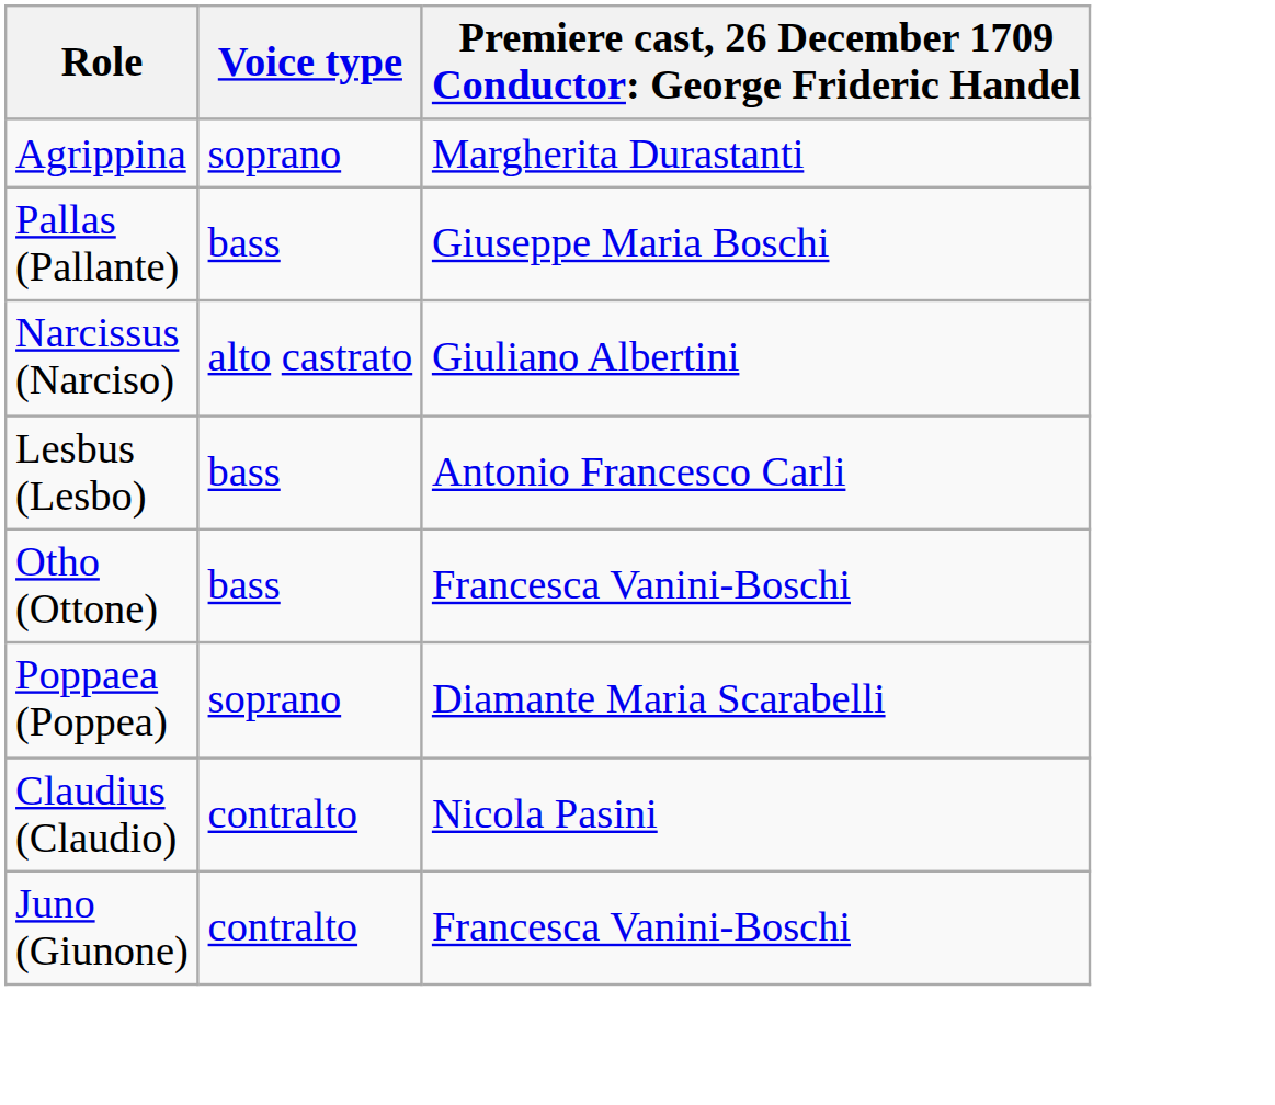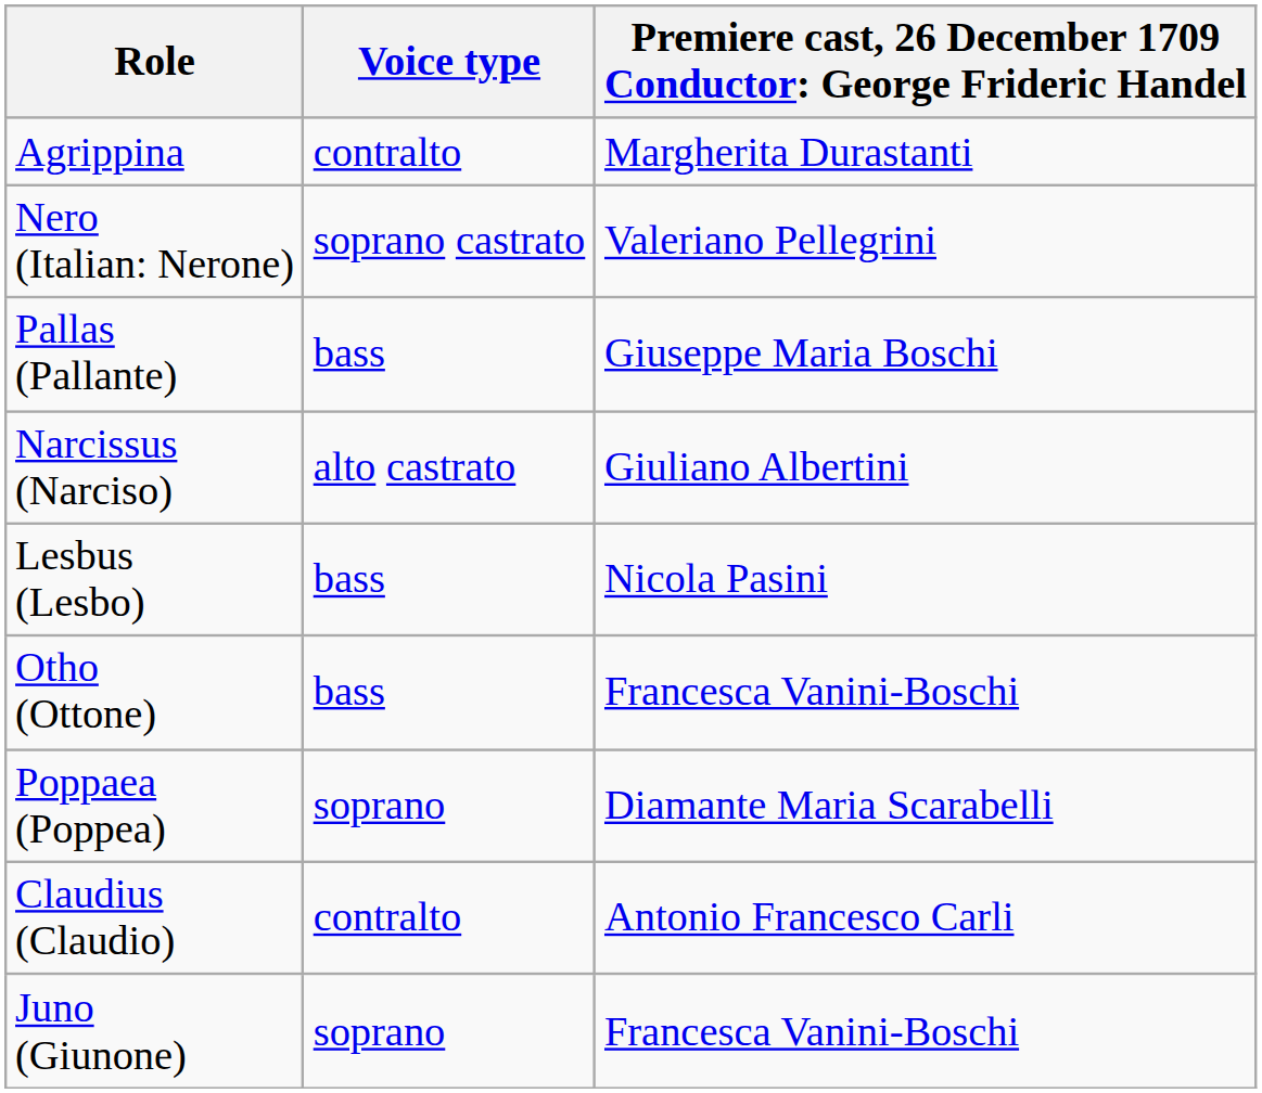Agrippina | Voice type: soprano -> contralto
+ row: Nero (Italian: Nerone) | soprano castrato | Valeriano Pellegrini
Lesbus (Lesbo) | column 3: Antonio Francesco Carli -> Nicola Pasini
Claudius (Claudio) | column 3: Nicola Pasini -> Antonio Francesco Carli
Juno (Giunone) | Voice type: contralto -> soprano
